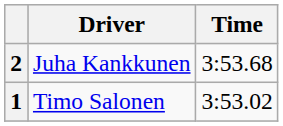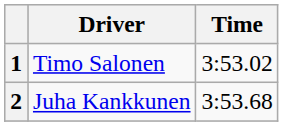rows swapped: 1 <-> 2
